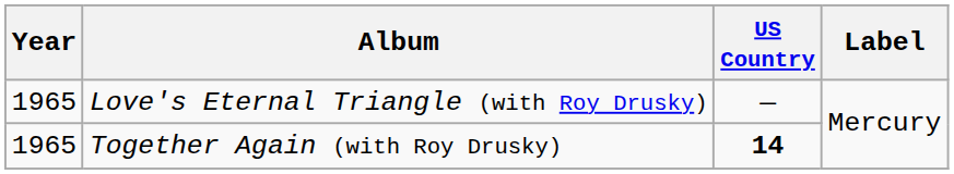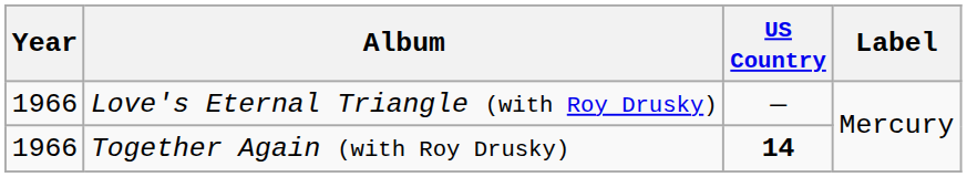Love's Eternal Triangle (with Roy Drusky) | Year: 1965 -> 1966
Together Again (with Roy Drusky) | Year: 1965 -> 1966
